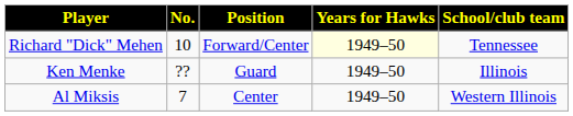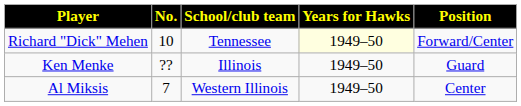columns swapped: Position <-> School/club team
